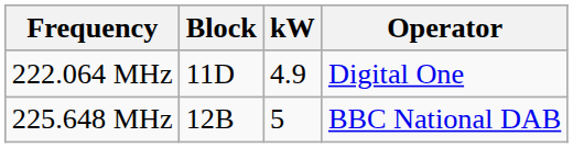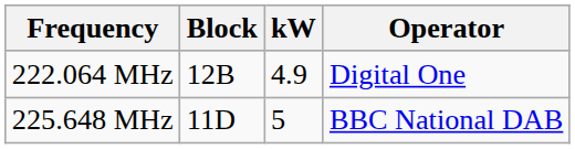222.064 MHz | Block: 11D -> 12B
225.648 MHz | Block: 12B -> 11D
